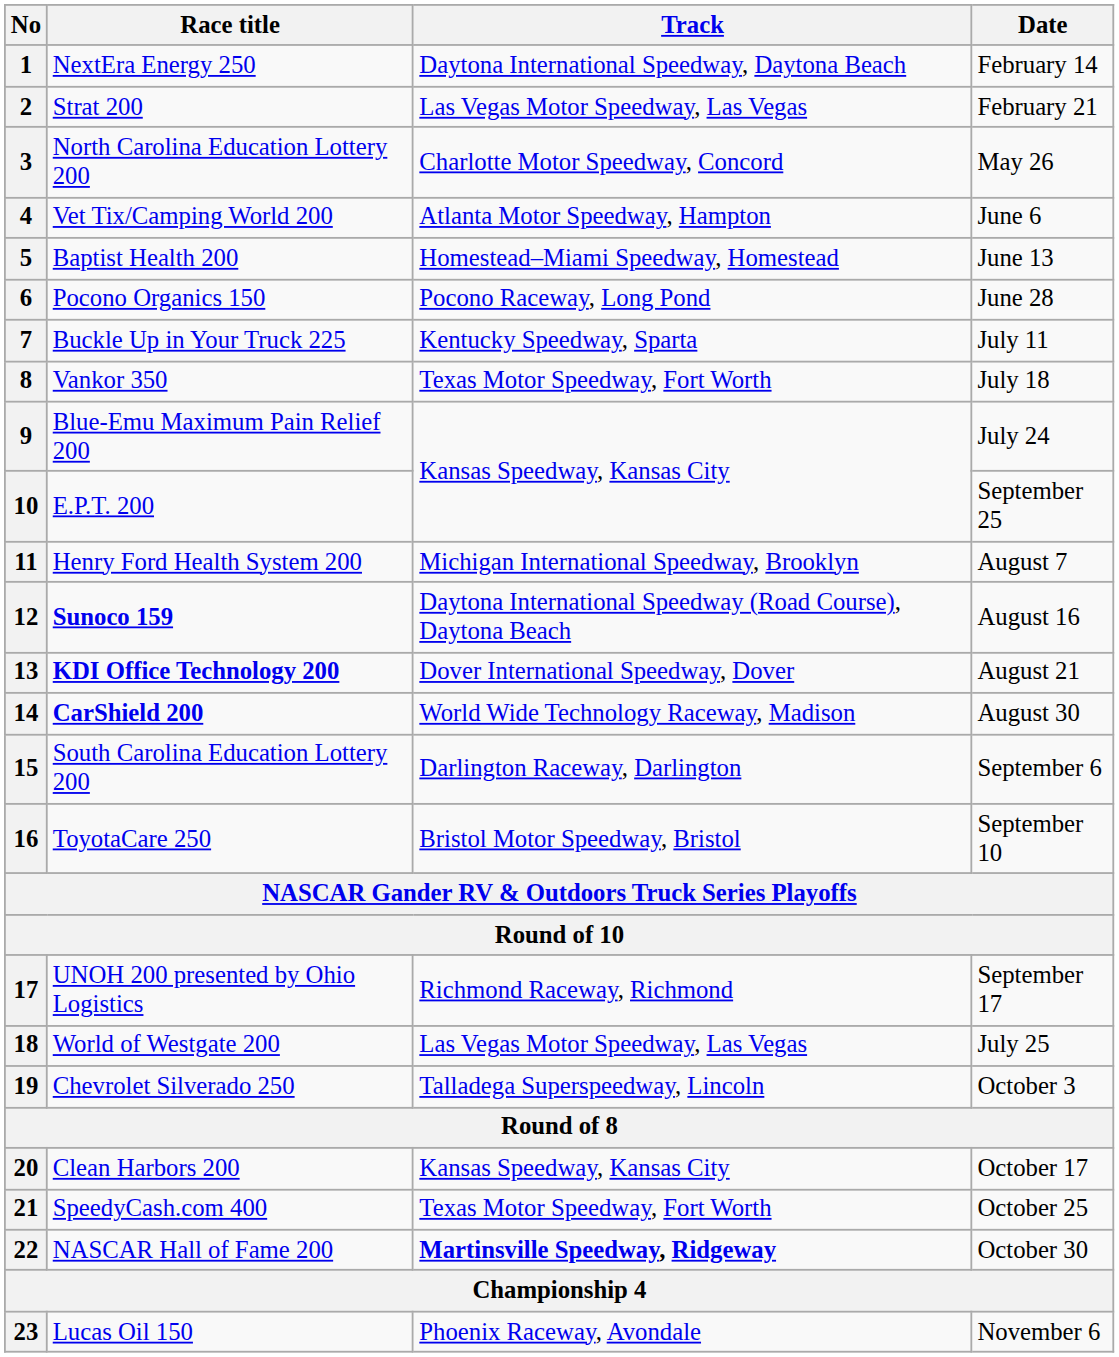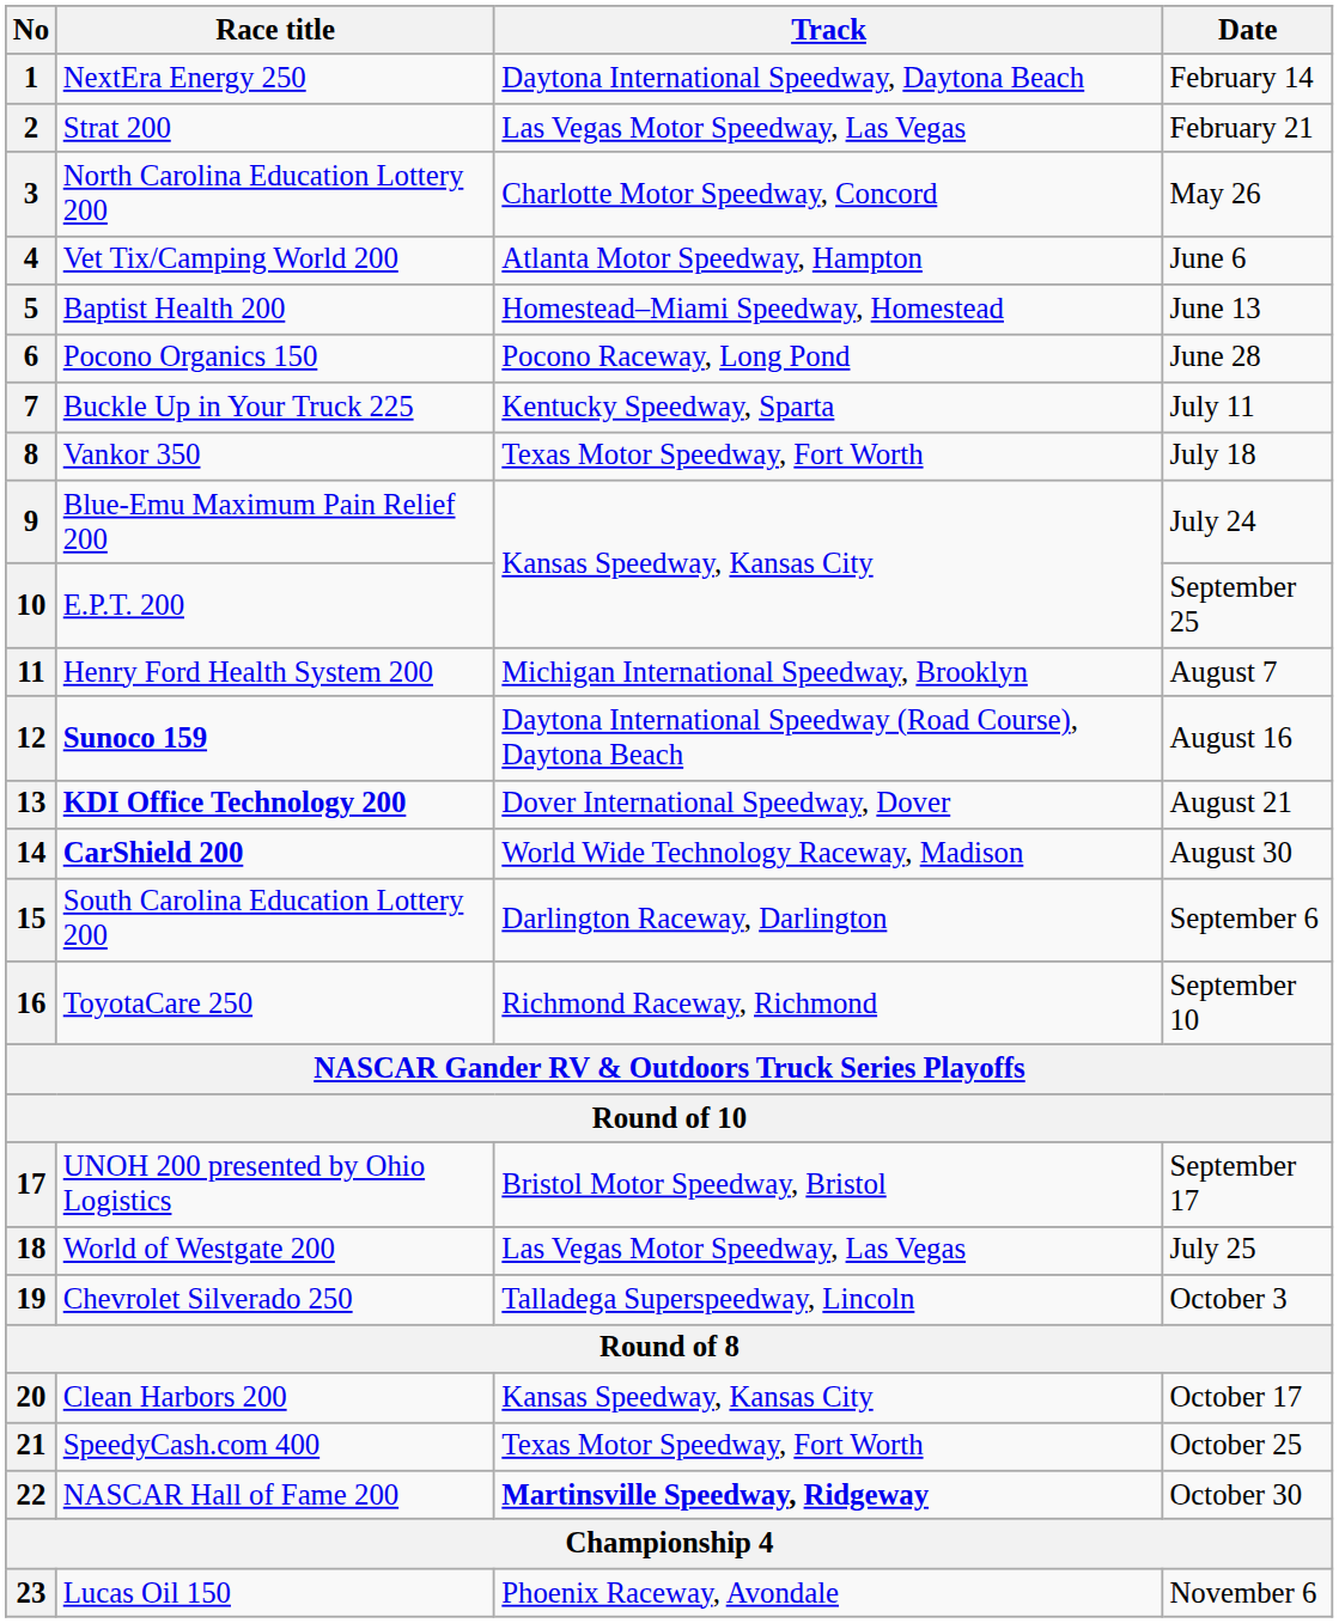16 | Track: Bristol Motor Speedway, Bristol -> Richmond Raceway, Richmond
17 | Track: Richmond Raceway, Richmond -> Bristol Motor Speedway, Bristol
